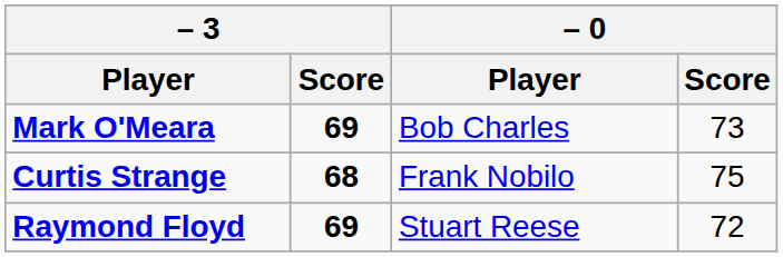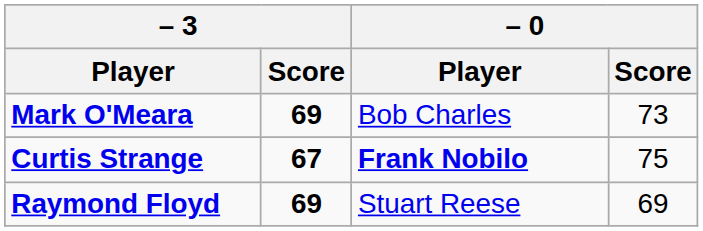Curtis Strange | – 3 / Score: 68 -> 67
Curtis Strange | – 0 / Player: normal -> bold
Raymond Floyd | – 0 / Score: 72 -> 69
